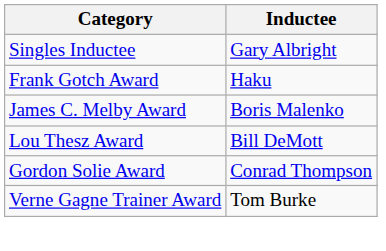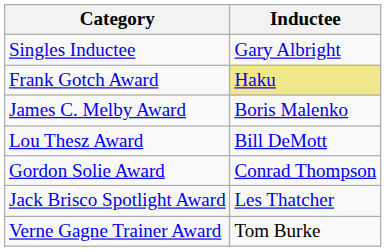Frank Gotch Award | Inductee: no background -> khaki background
+ row: Jack Brisco Spotlight Award | Les Thatcher
